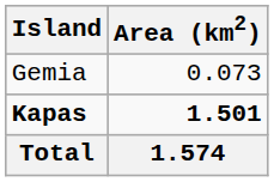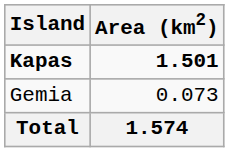rows swapped: Kapas <-> Gemia
